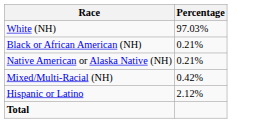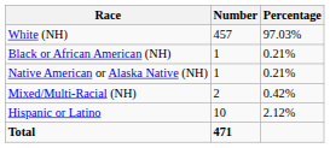+ column: Number | 457 | 1 | 1 | 2 | 10 | 471
